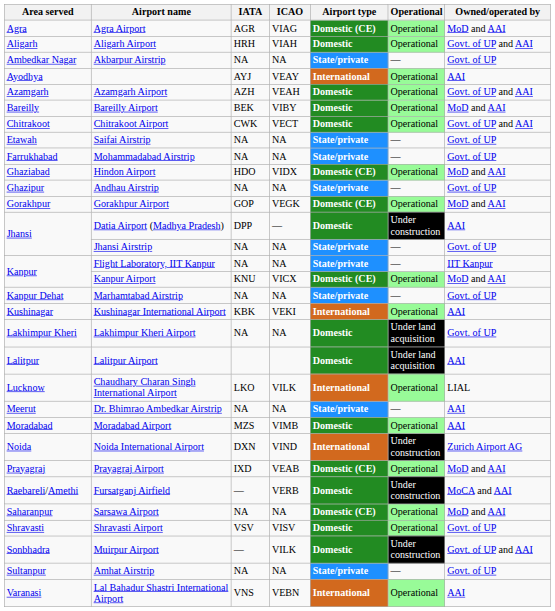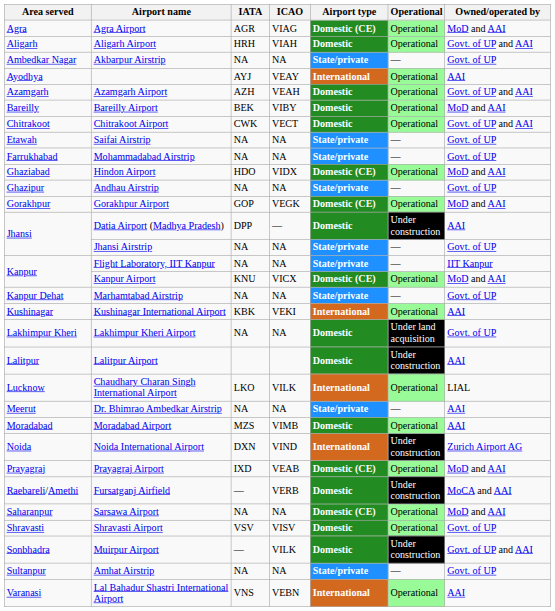Lalitpur Airport | Operational: Under land acquisition -> Under construction
